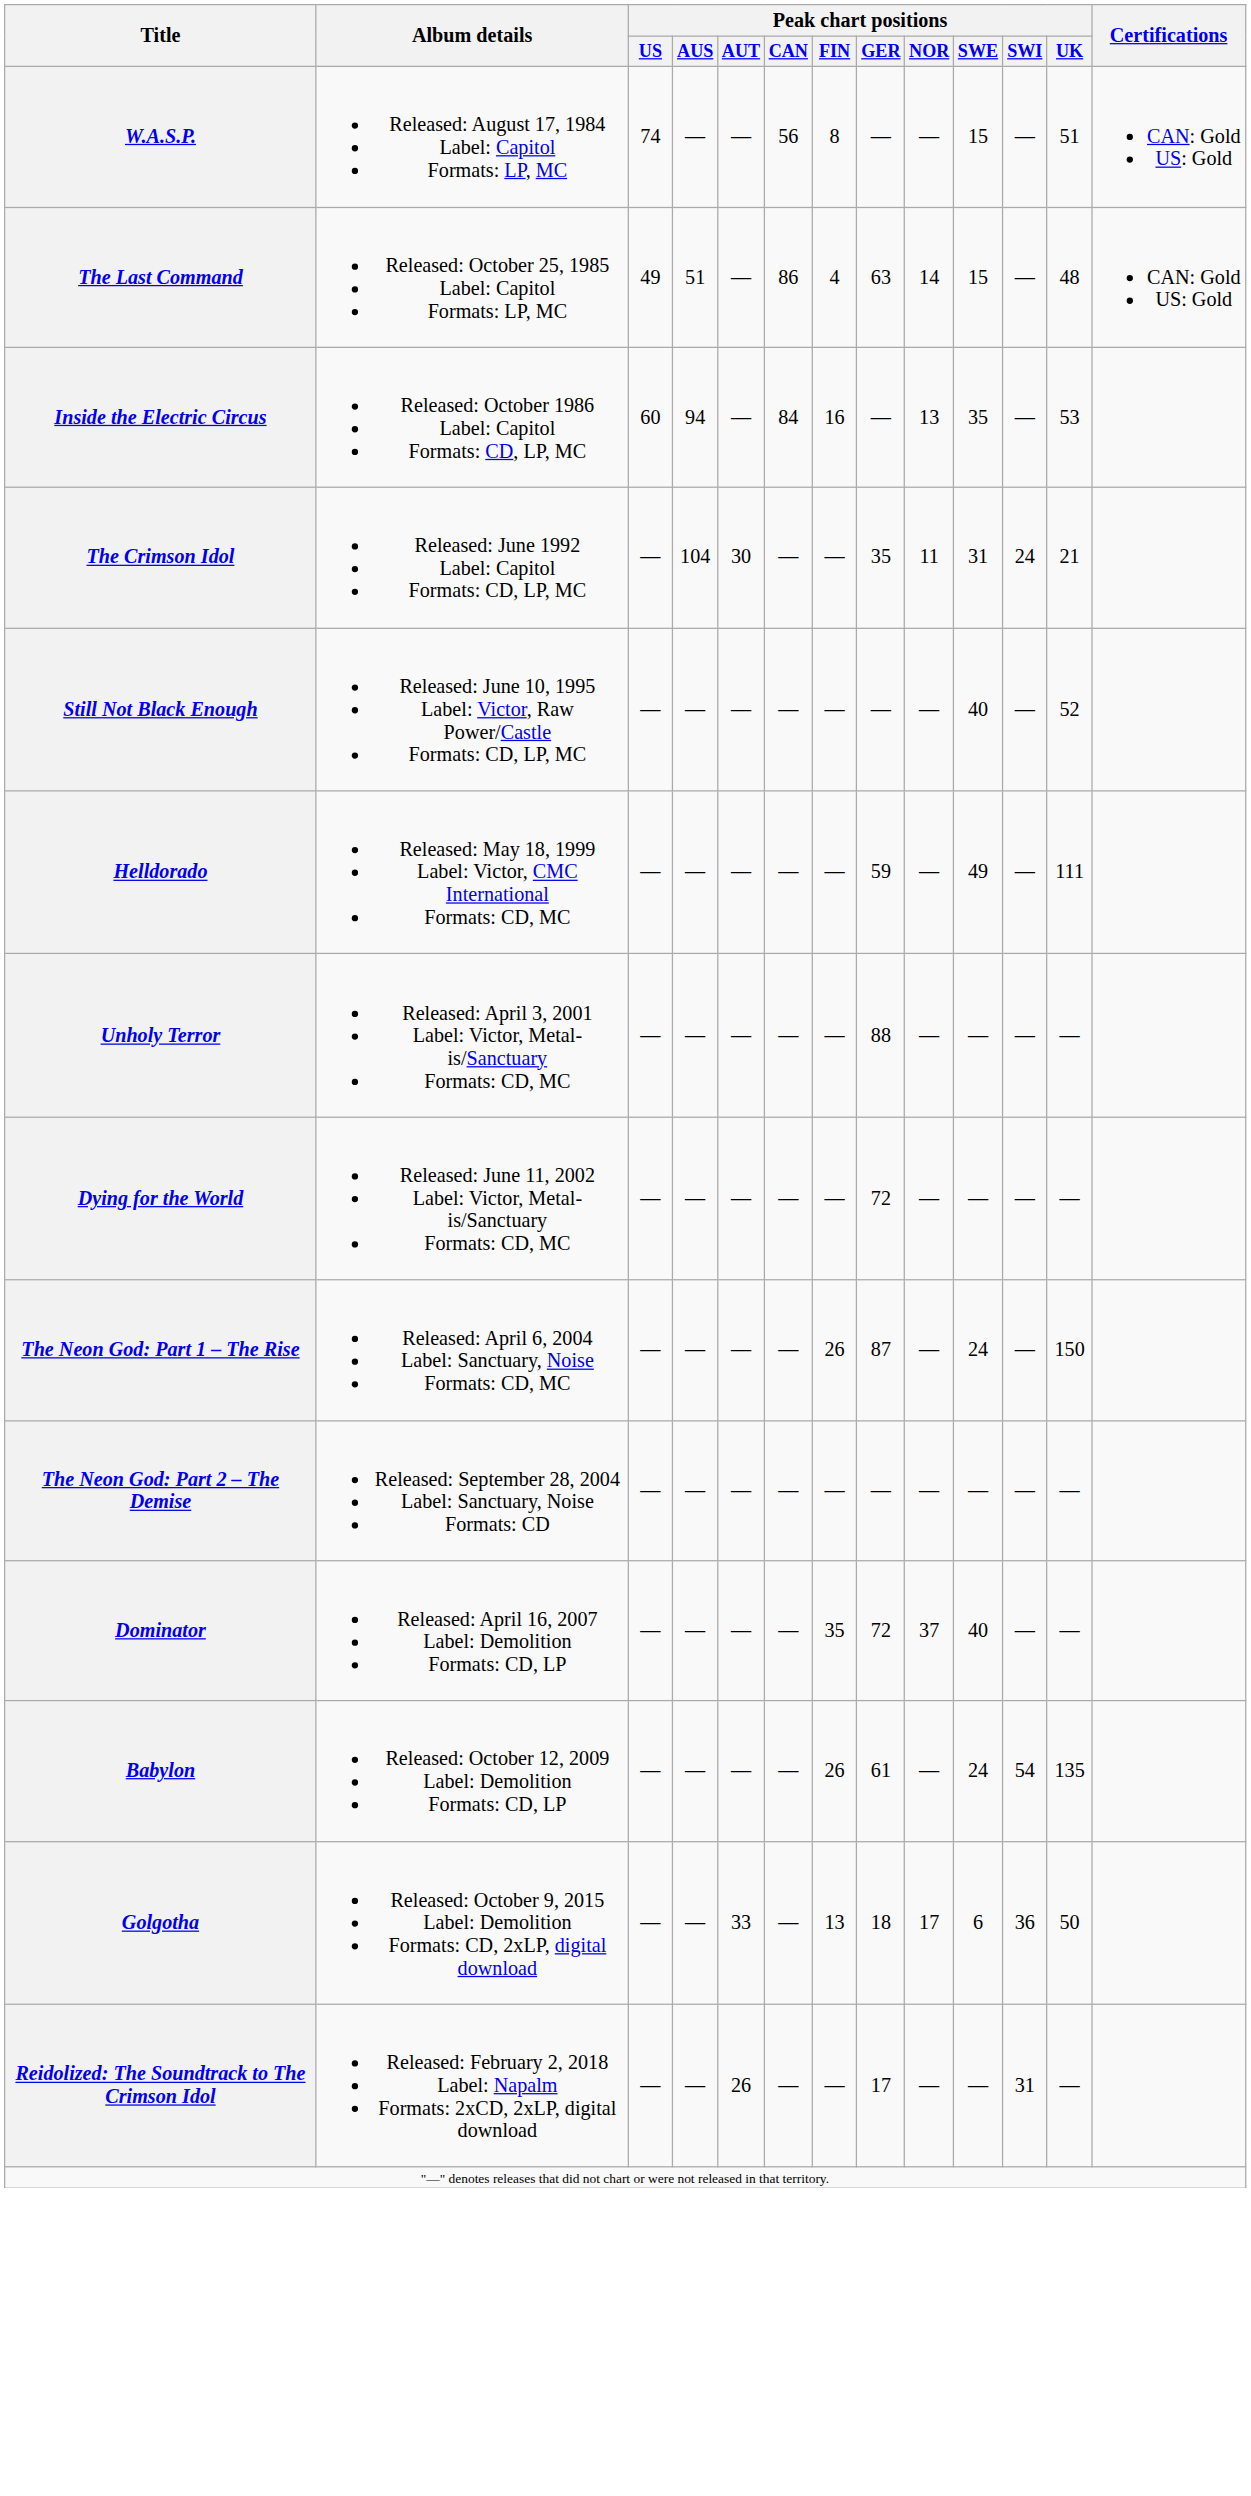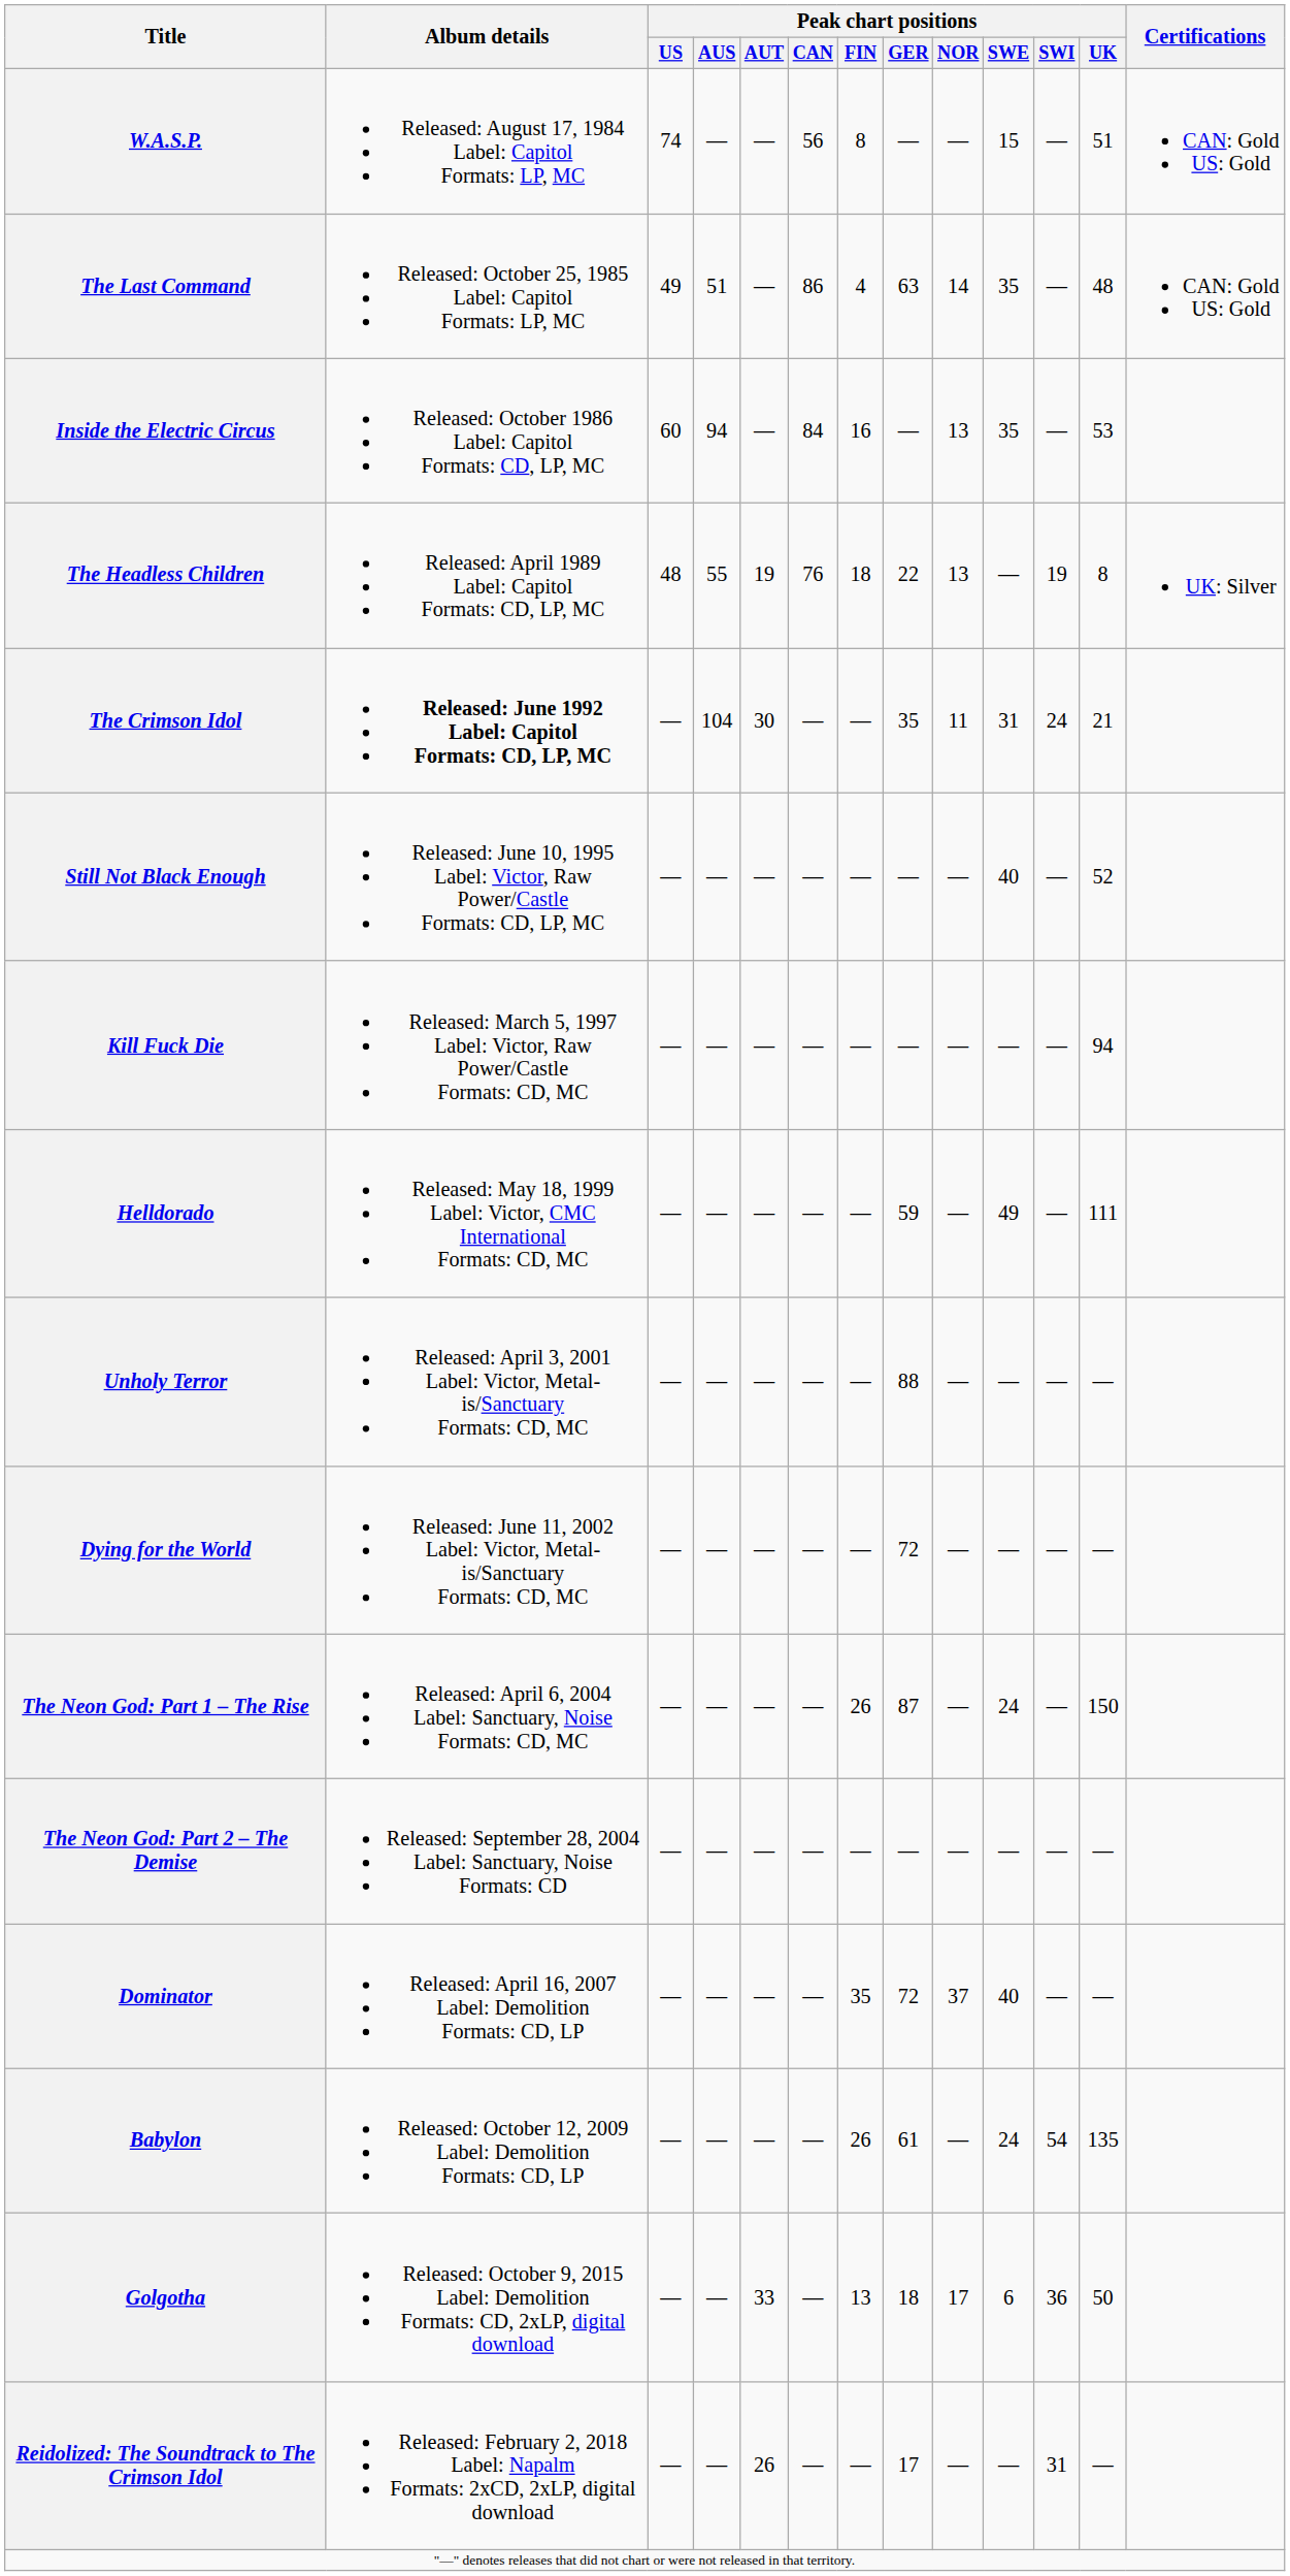The Last Command | Peak chart positions / SWE: 15 -> 35
+ row: The Headless Children | Released: April 1989 Label: Capitol Formats: CD, LP, MC | 48 | 55 | 19 | 76 | 18 | 22 | 13 | — | 19 | 8 | UK: Silver
The Crimson Idol | Album details: normal -> bold
+ row: Kill Fuck Die | Released: March 5, 1997 Label: Victor, Raw Power/Castle Formats: CD, MC | — | — | — | — | — | — | — | — | — | 94
